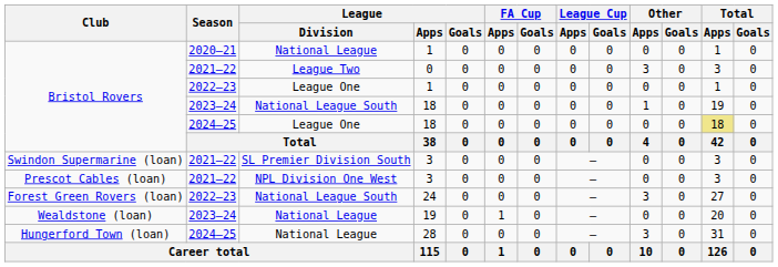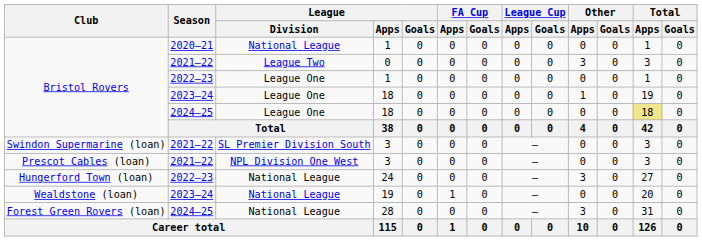2023–24 / 18 | League / Division: National League South -> League One
24 | Club: Forest Green Rovers (loan) -> Hungerford Town (loan)
24 | League / Division: National League South -> National League
28 | Club: Hungerford Town (loan) -> Forest Green Rovers (loan)
